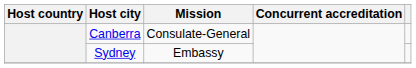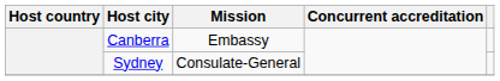Canberra | Mission: Consulate-General -> Embassy
Sydney | Mission: Embassy -> Consulate-General
